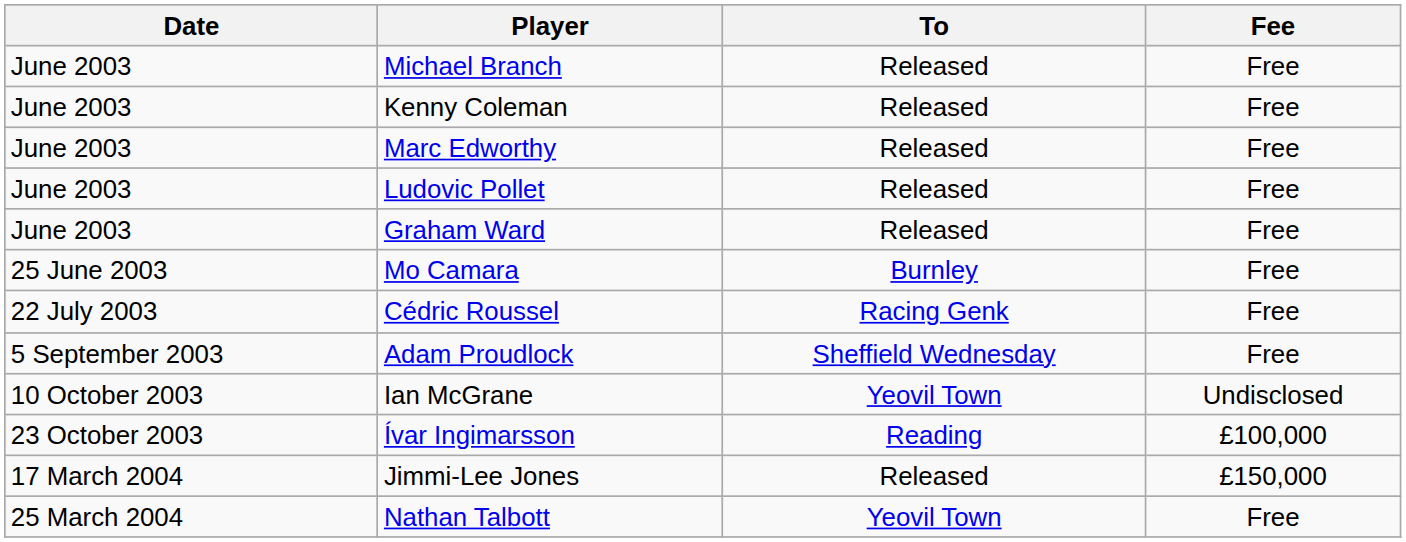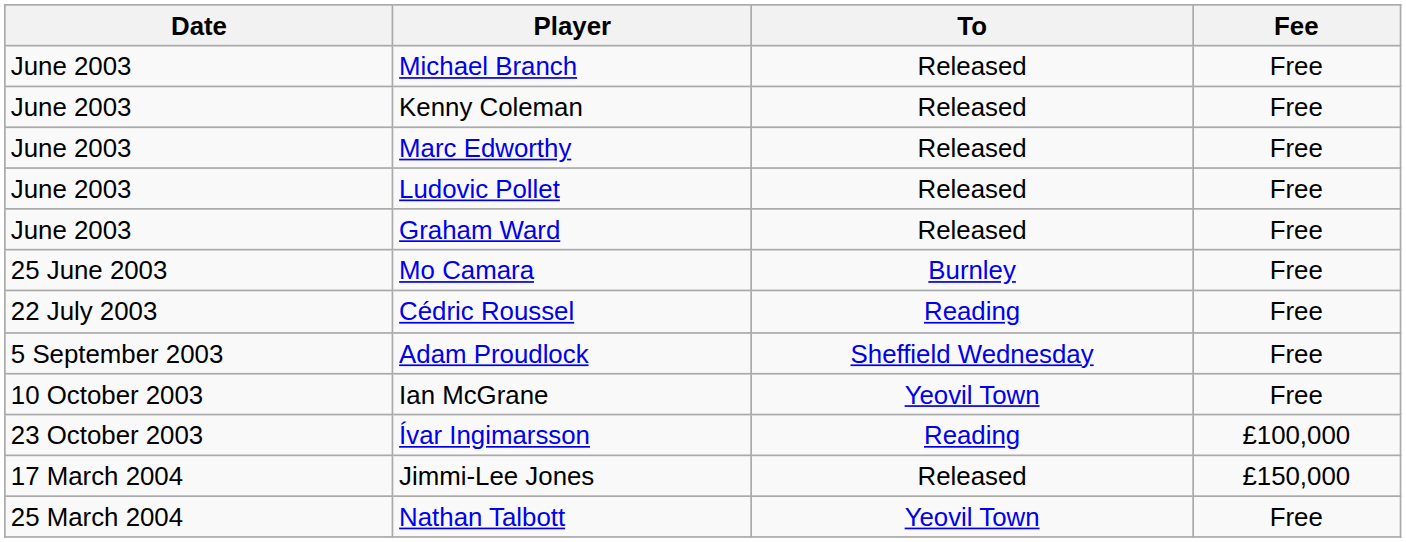Cédric Roussel | To: Racing Genk -> Reading
Ian McGrane | Fee: Undisclosed -> Free
